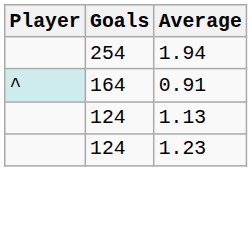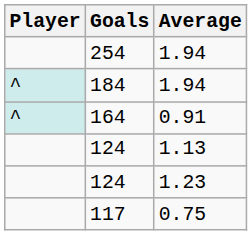+ row: ^ | 184 | 1.94
+ row: 117 | 0.75
